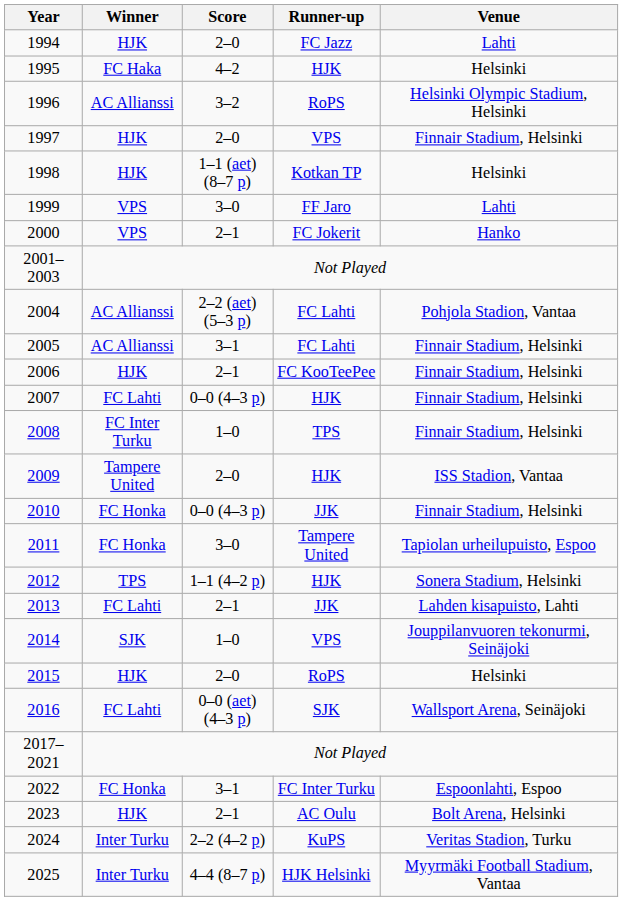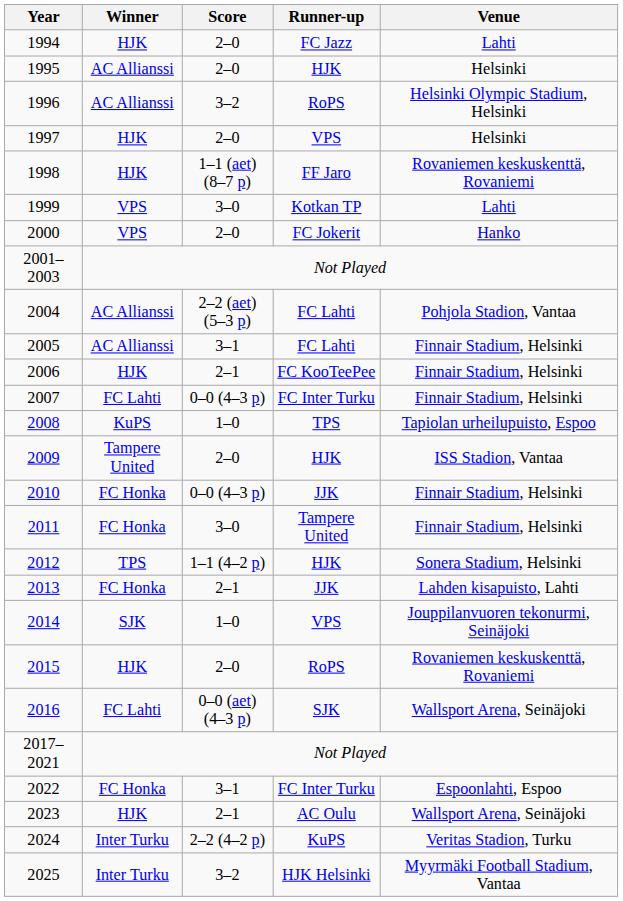1995 | Winner: FC Haka -> AC Allianssi
1995 | Score: 4–2 -> 2–0
1997 | Venue: Finnair Stadium, Helsinki -> Helsinki
1998 | Runner-up: Kotkan TP -> FF Jaro
1998 | Venue: Helsinki -> Rovaniemen keskuskenttä, Rovaniemi
1999 | Runner-up: FF Jaro -> Kotkan TP
2000 | Score: 2–1 -> 2–0
2007 | Runner-up: HJK -> FC Inter Turku
2008 | Winner: FC Inter Turku -> KuPS
2008 | Venue: Finnair Stadium, Helsinki -> Tapiolan urheilupuisto, Espoo
2011 | Venue: Tapiolan urheilupuisto, Espoo -> Finnair Stadium, Helsinki
2013 | Winner: FC Lahti -> FC Honka
2015 | Venue: Helsinki -> Rovaniemen keskuskenttä, Rovaniemi
2023 | Venue: Bolt Arena, Helsinki -> Wallsport Arena, Seinäjoki
2025 | Score: 4–4 (8–7 p) -> 3–2
